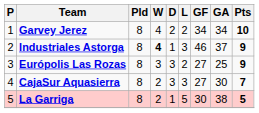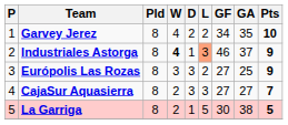Garvey Jerez | GA: 34 -> 35
Industriales Astorga | L: no background -> lightsalmon background
CajaSur Aquasierra | GA: 30 -> 27
